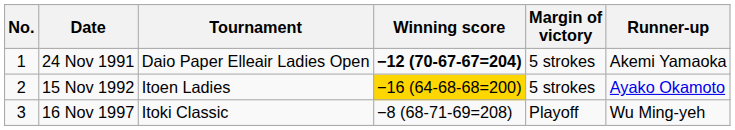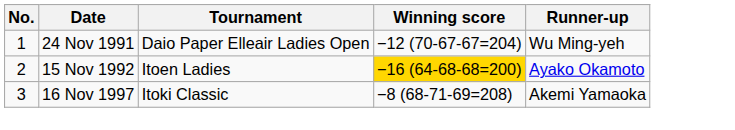- column: Margin of victory | 5 strokes | 5 strokes | Playoff
24 Nov 1991 | Winning score: bold -> normal
24 Nov 1991 | Runner-up: Akemi Yamaoka -> Wu Ming-yeh
16 Nov 1997 | Runner-up: Wu Ming-yeh -> Akemi Yamaoka
